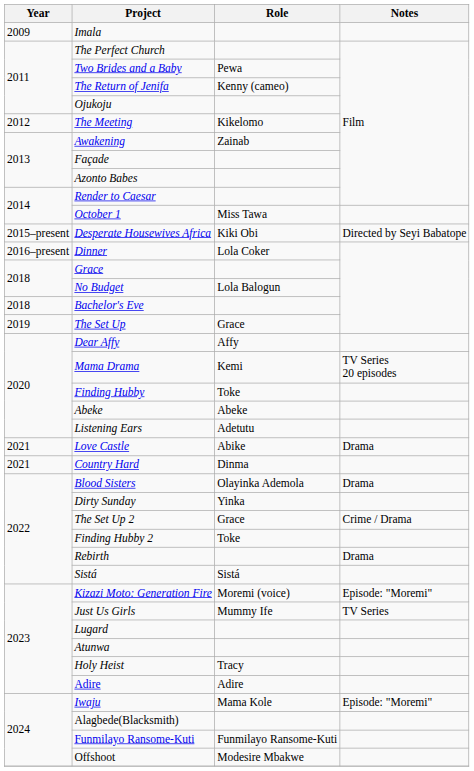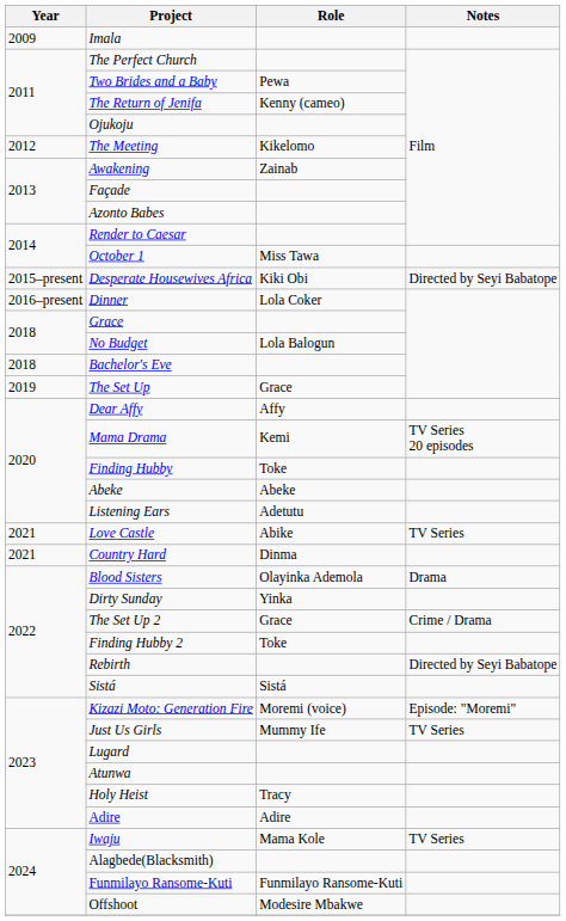Love Castle | Notes: Drama -> TV Series
Rebirth | Notes: Drama -> Directed by Seyi Babatope
Iwaju | Notes: Episode: "Moremi" -> TV Series
